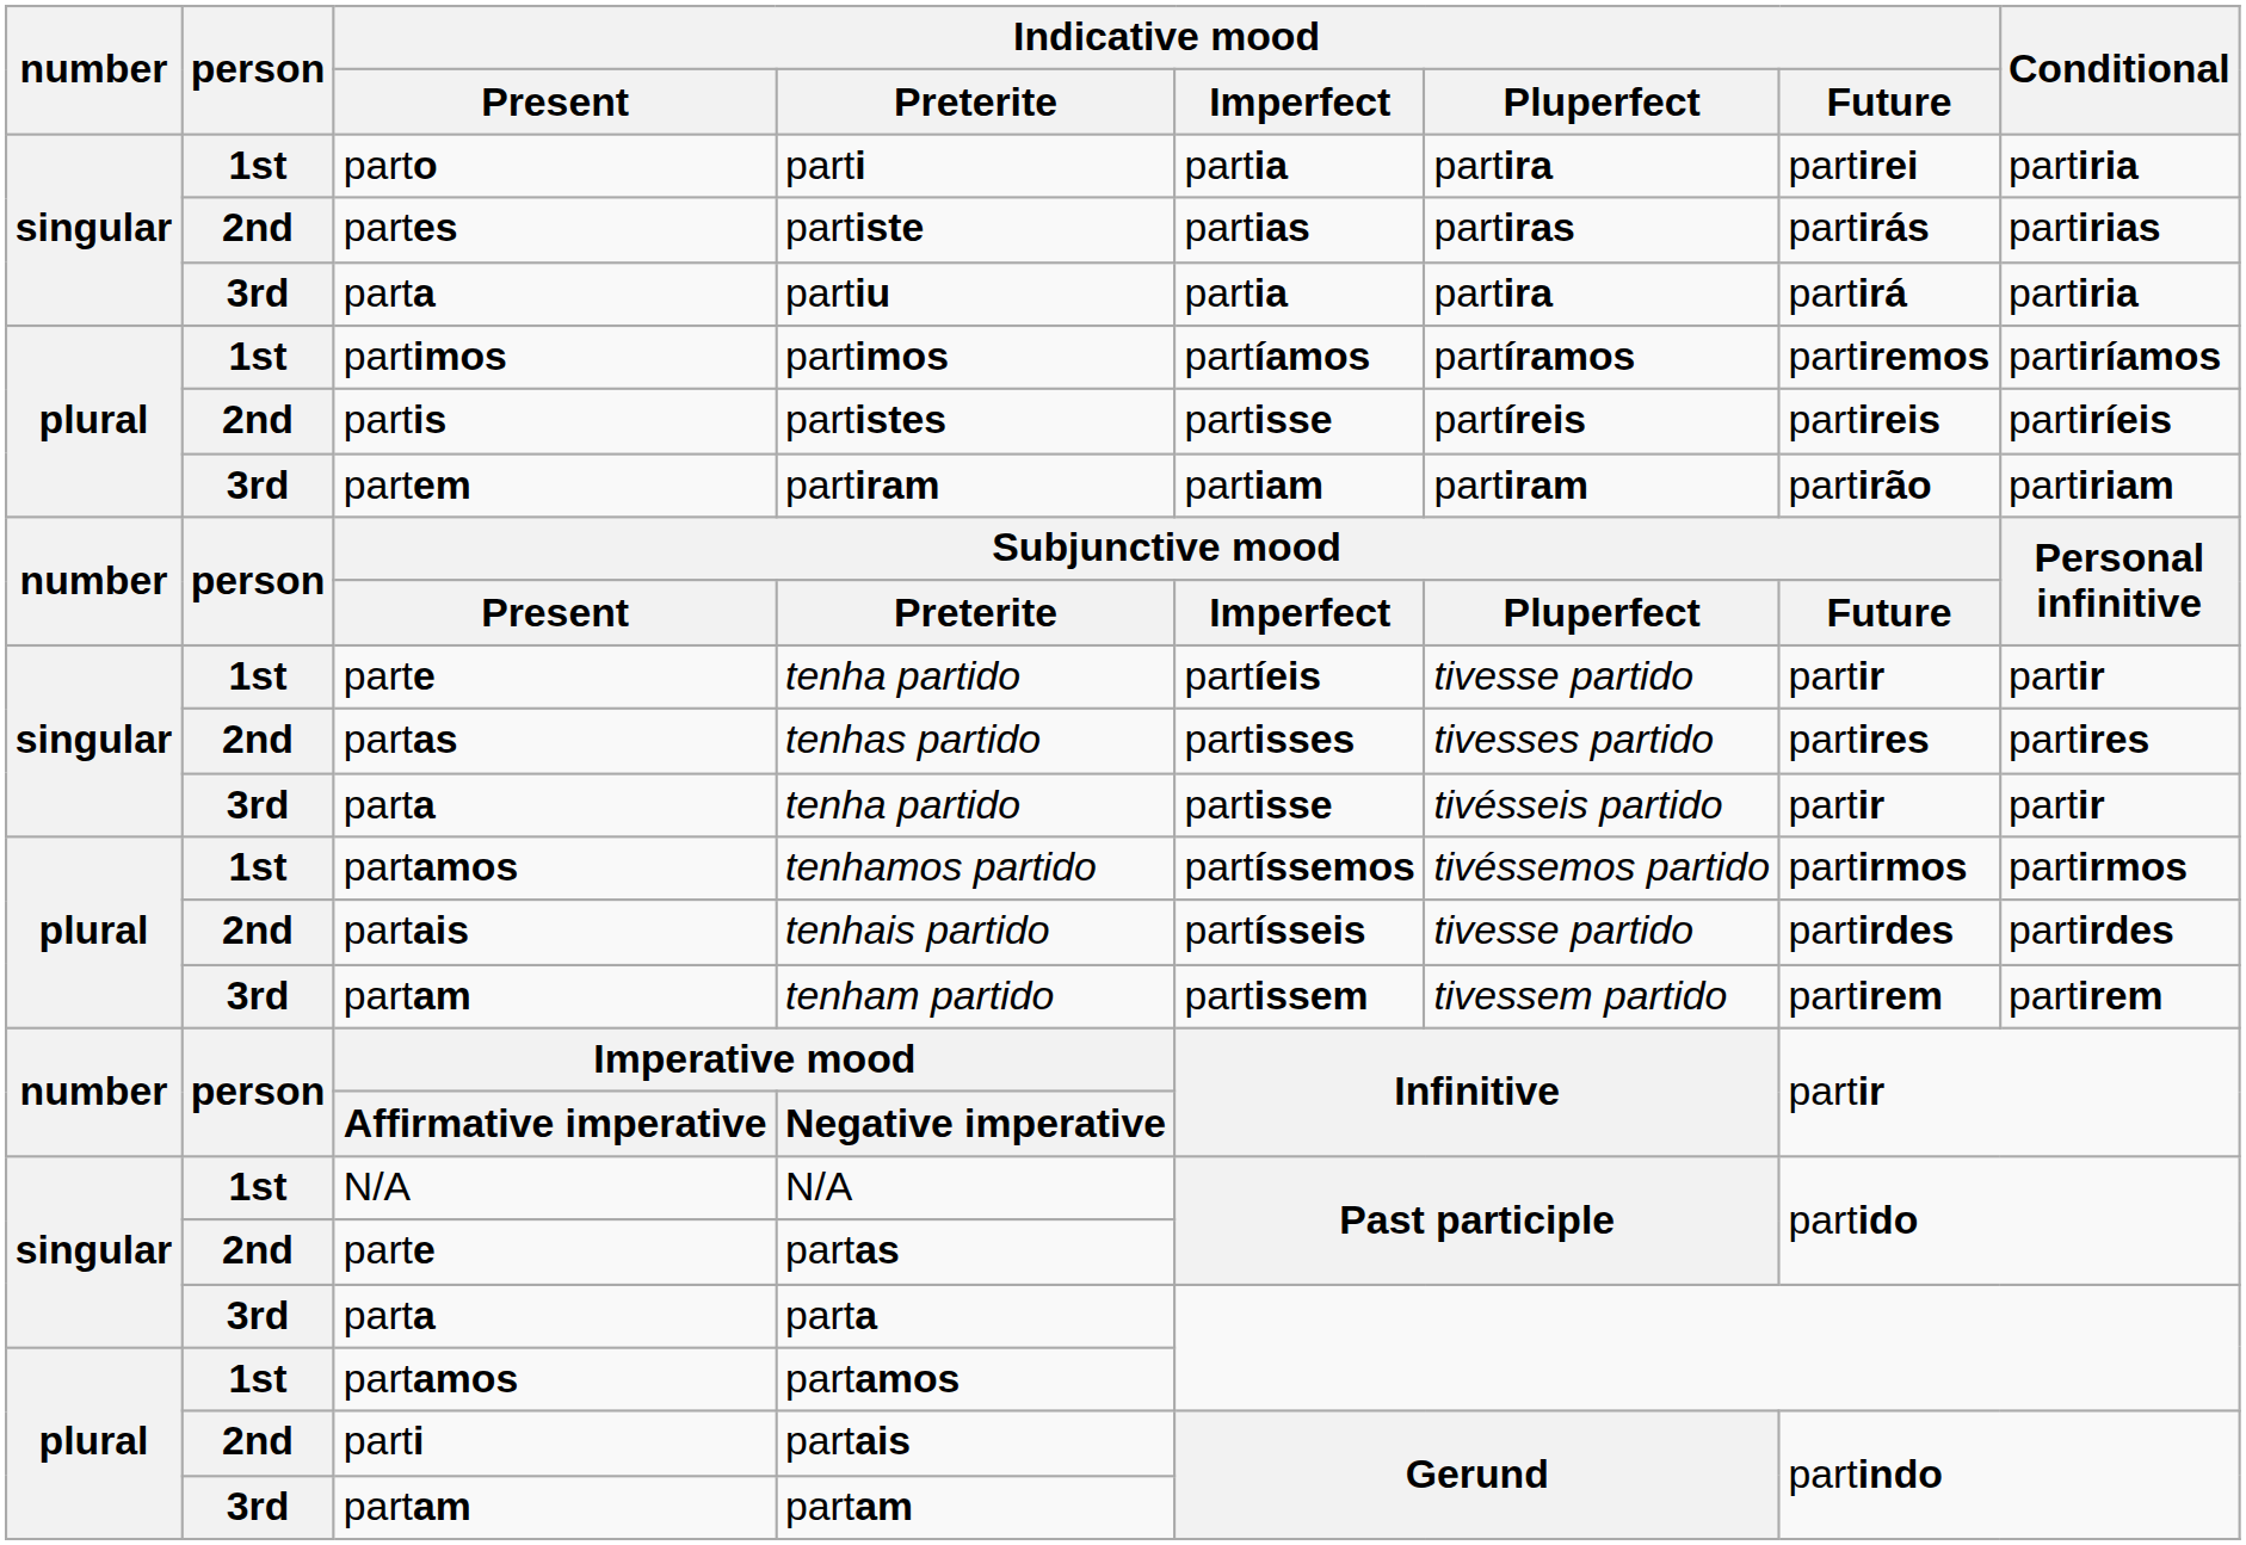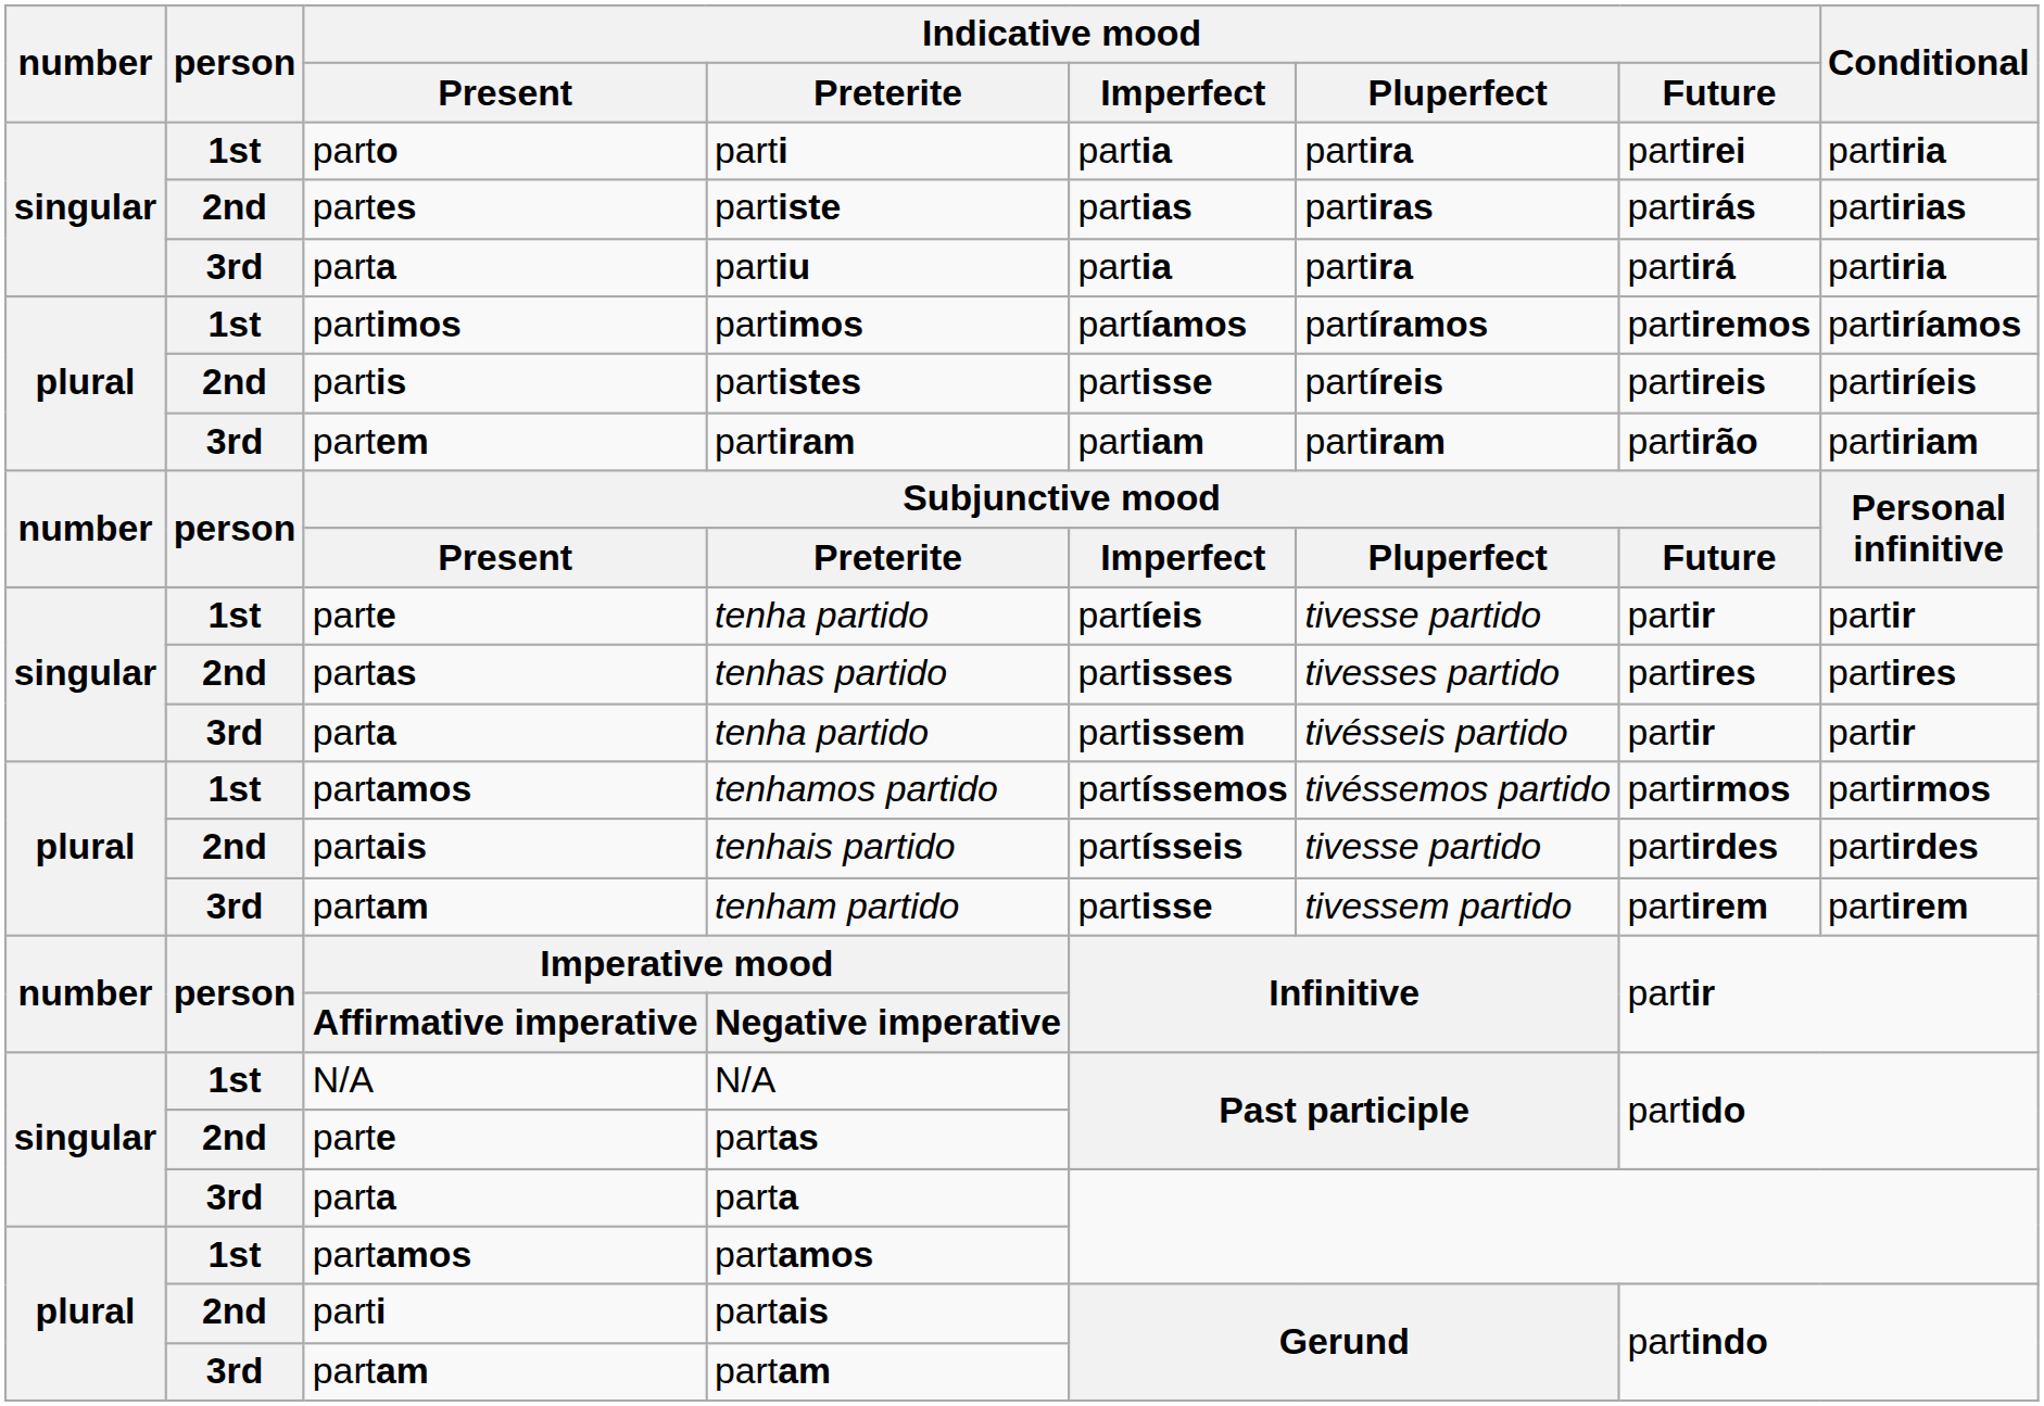3rd / tenha partido | Indicative mood / Imperfect: partisse -> partissem
tenham partido | Indicative mood / Imperfect: partissem -> partisse
